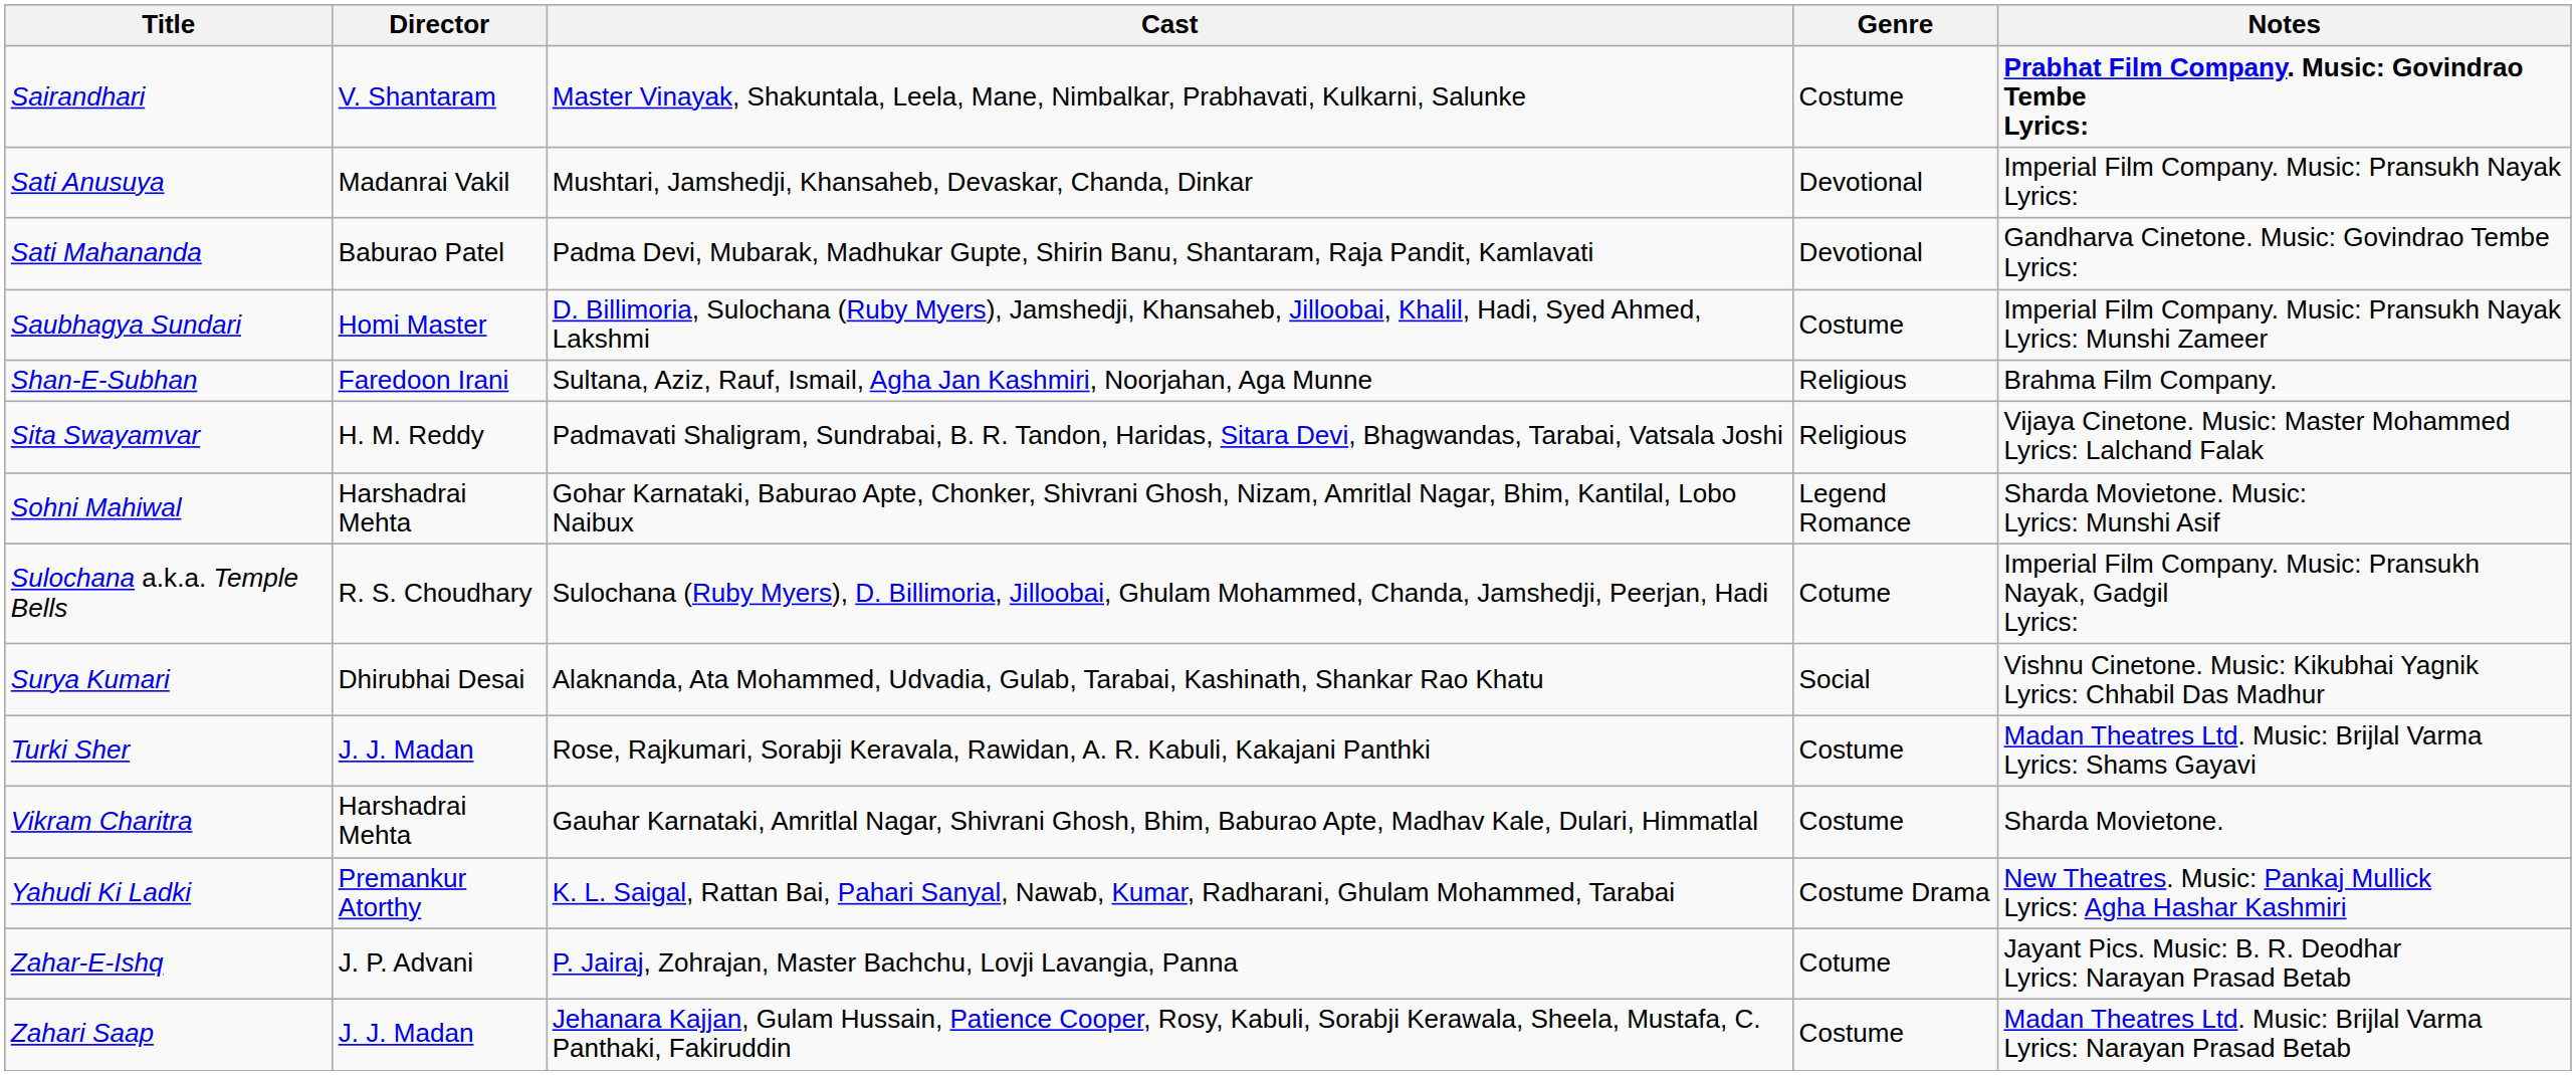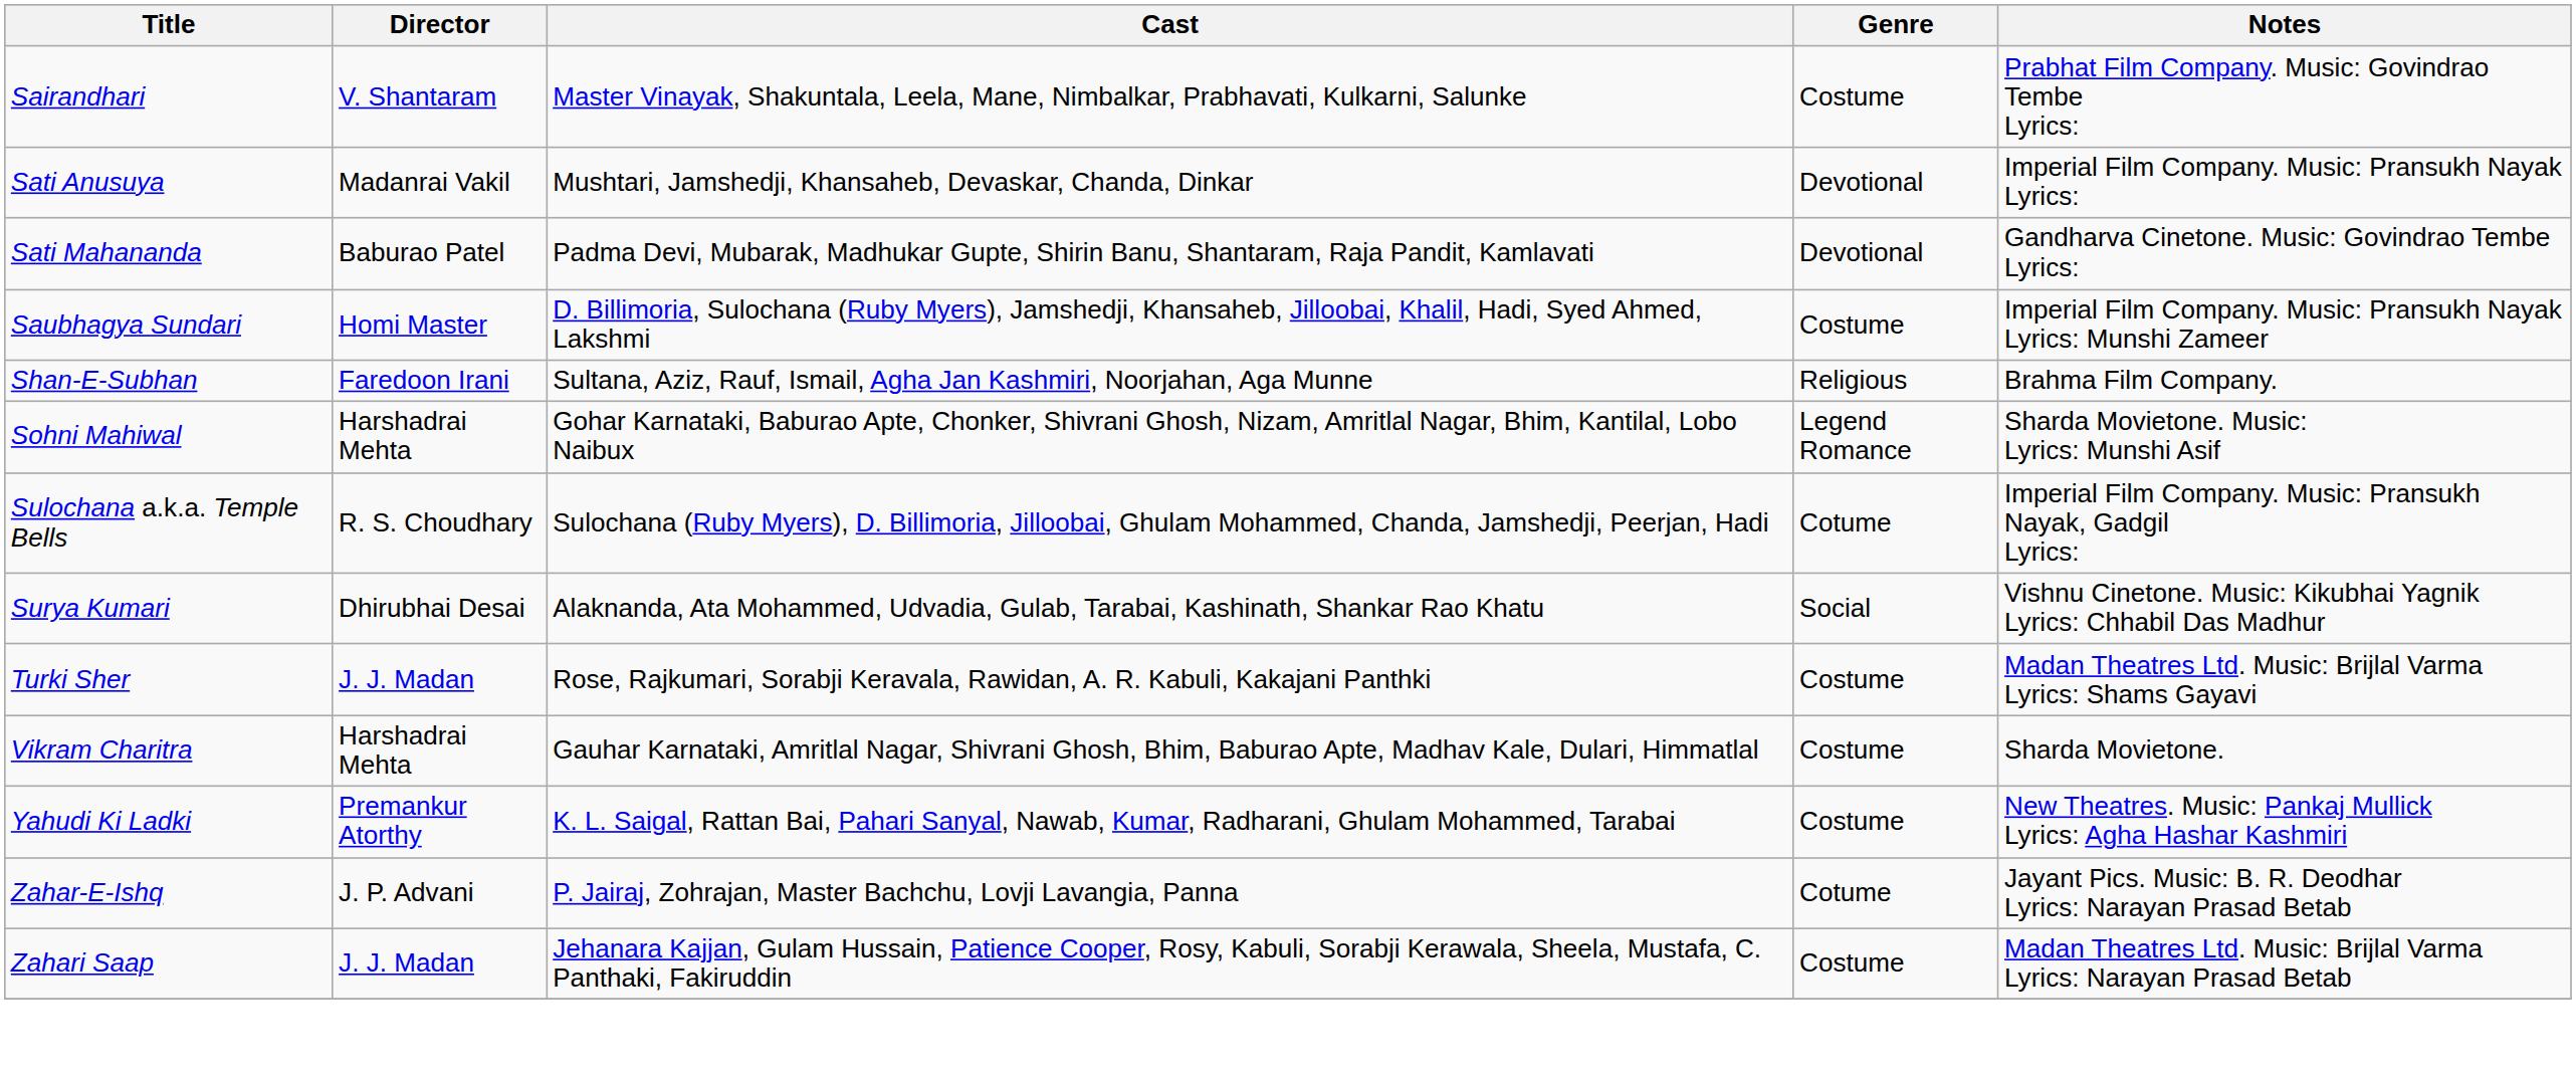Sairandhari | Notes: bold -> normal
- row: Sita Swayamvar | H. M. Reddy | Padmavati Shaligram, Sundrabai, B. R. Tandon, Haridas, Sitara Devi, Bhagwandas, Tarabai, Vatsala Joshi | Religious | Vijaya Cinetone. Music: Master Mohammed Lyrics: Lalchand Falak
Yahudi Ki Ladki | Genre: Costume Drama -> Costume
